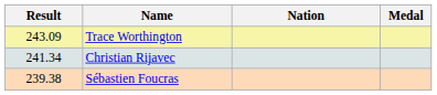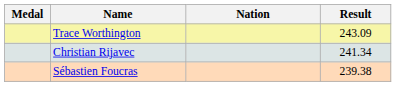columns swapped: Medal <-> Result
